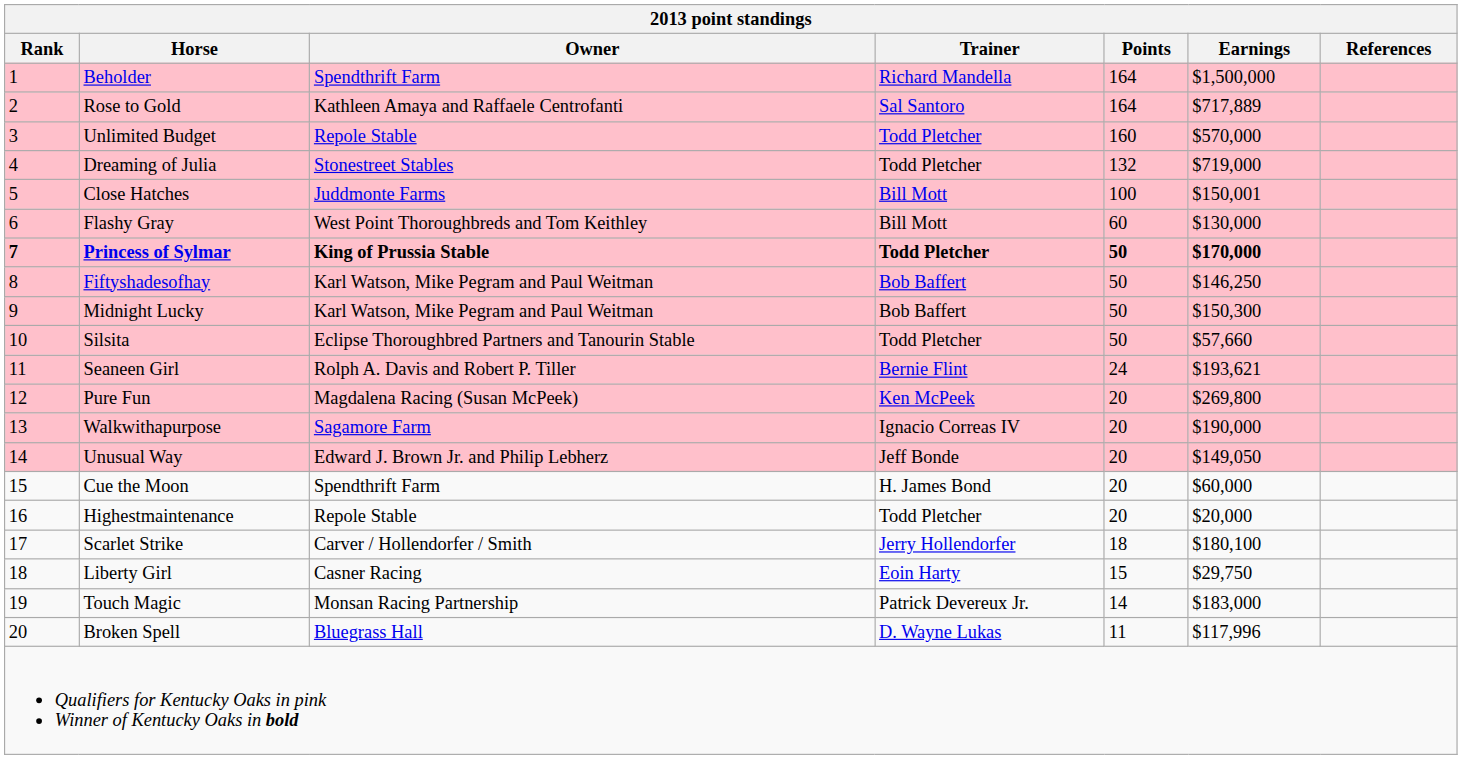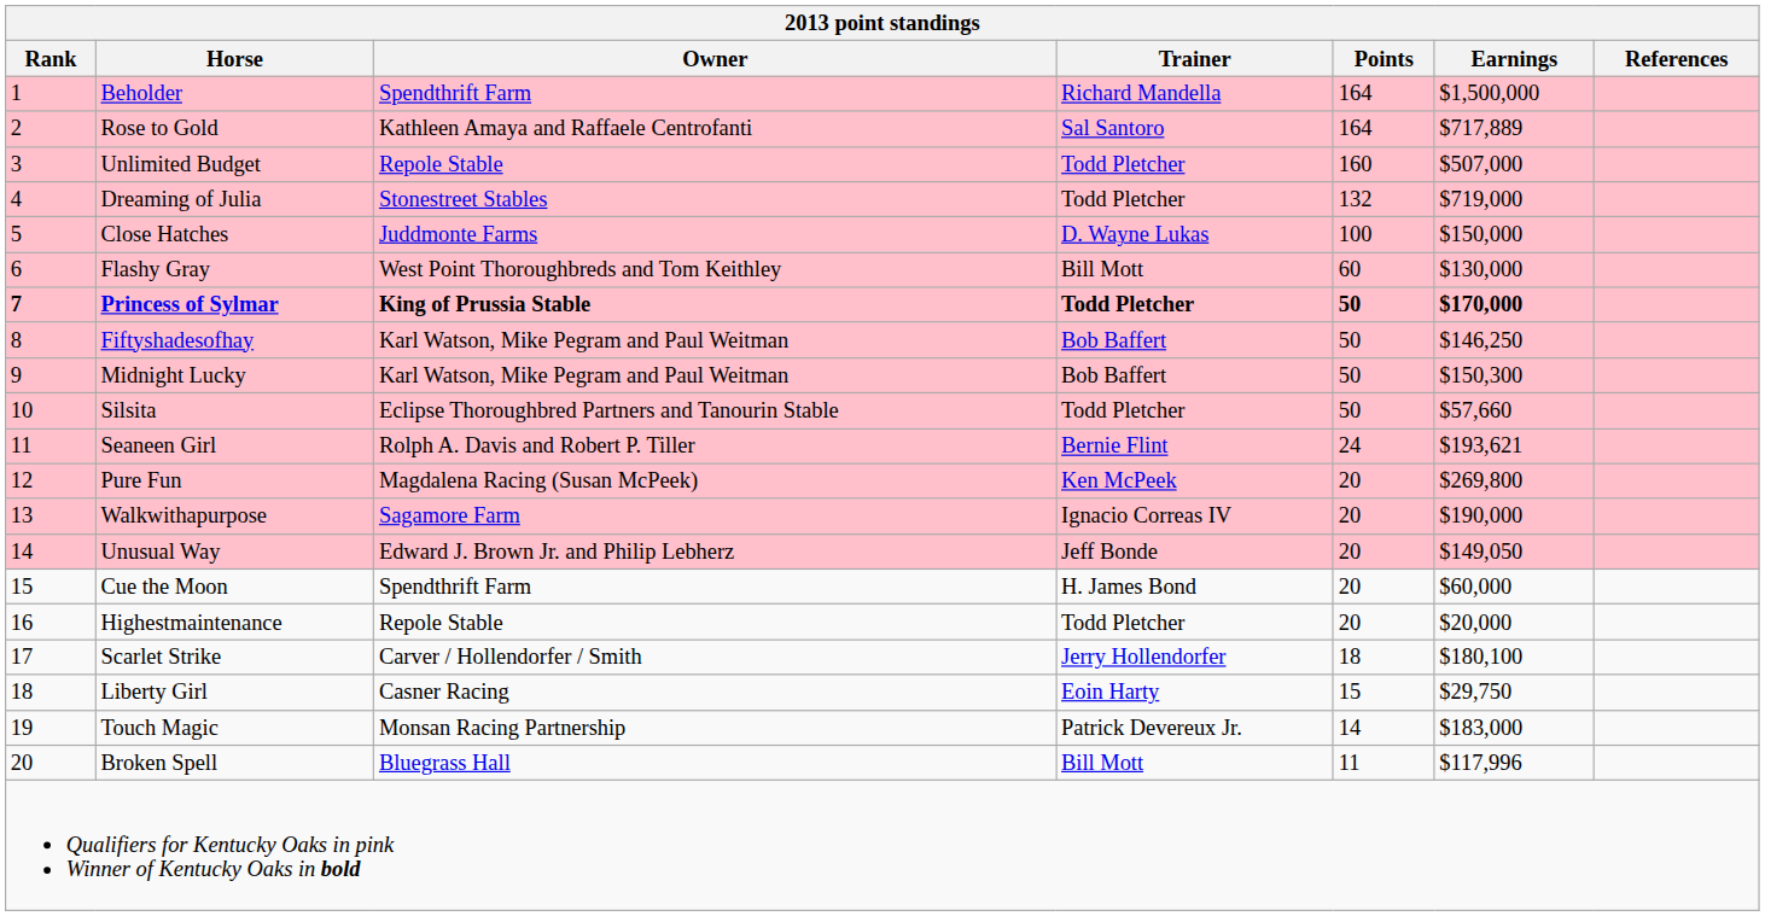Unlimited Budget | Earnings: $570,000 -> $507,000
Close Hatches | Trainer: Bill Mott -> D. Wayne Lukas
Close Hatches | Earnings: $150,001 -> $150,000
Broken Spell | Trainer: D. Wayne Lukas -> Bill Mott
